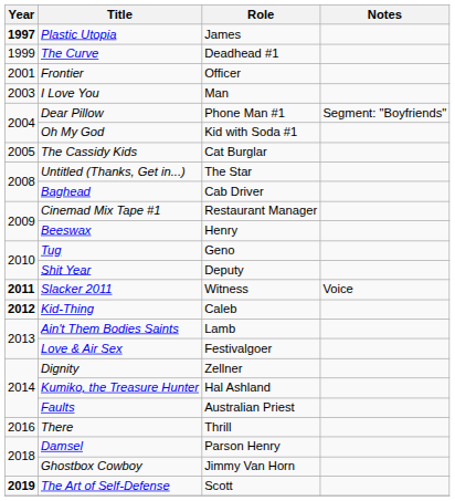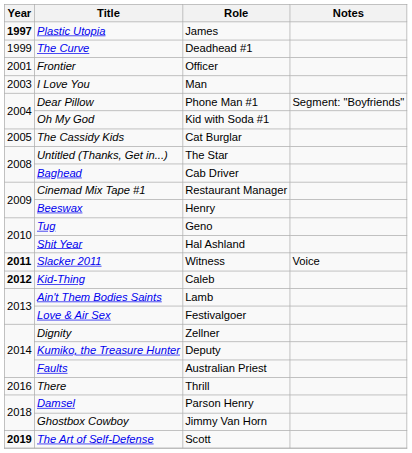Shit Year | Role: Deputy -> Hal Ashland
Kumiko, the Treasure Hunter | Role: Hal Ashland -> Deputy
